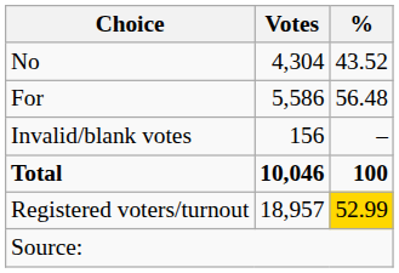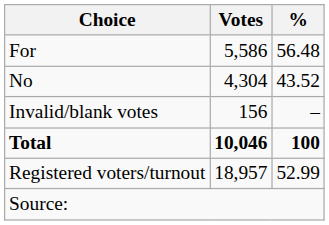rows swapped: For <-> No
Registered voters/turnout | %: gold background -> no background
